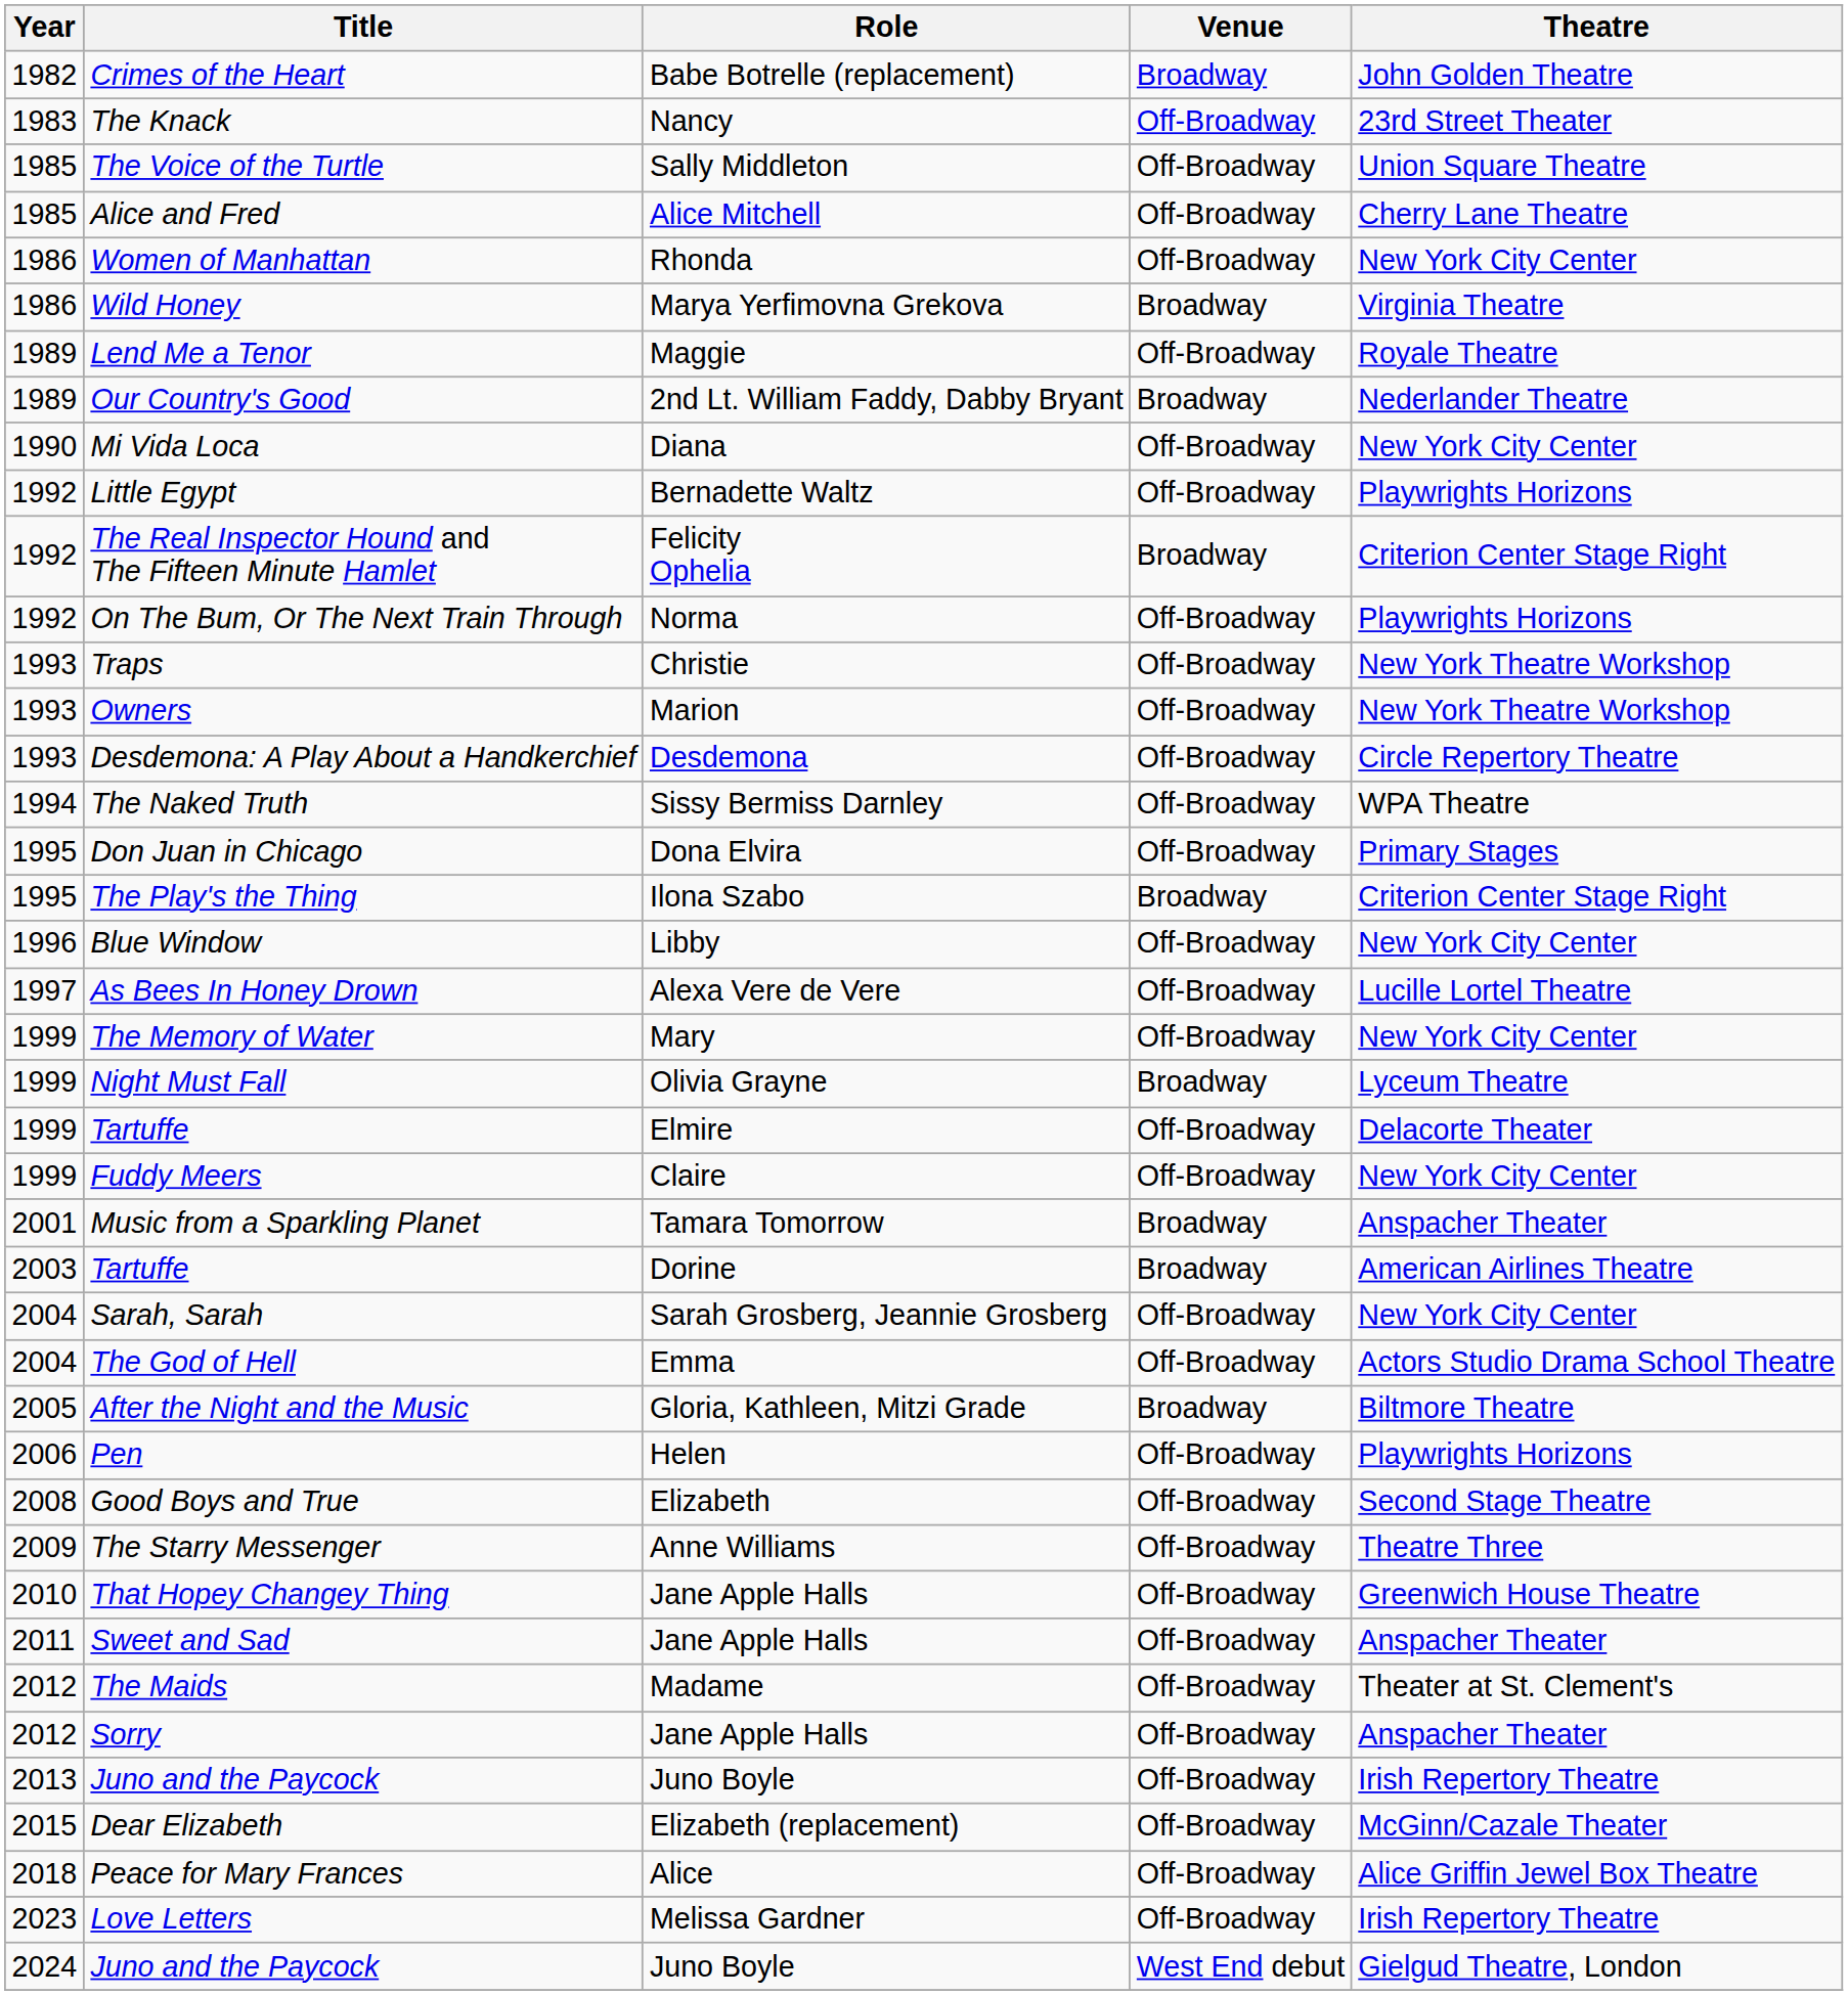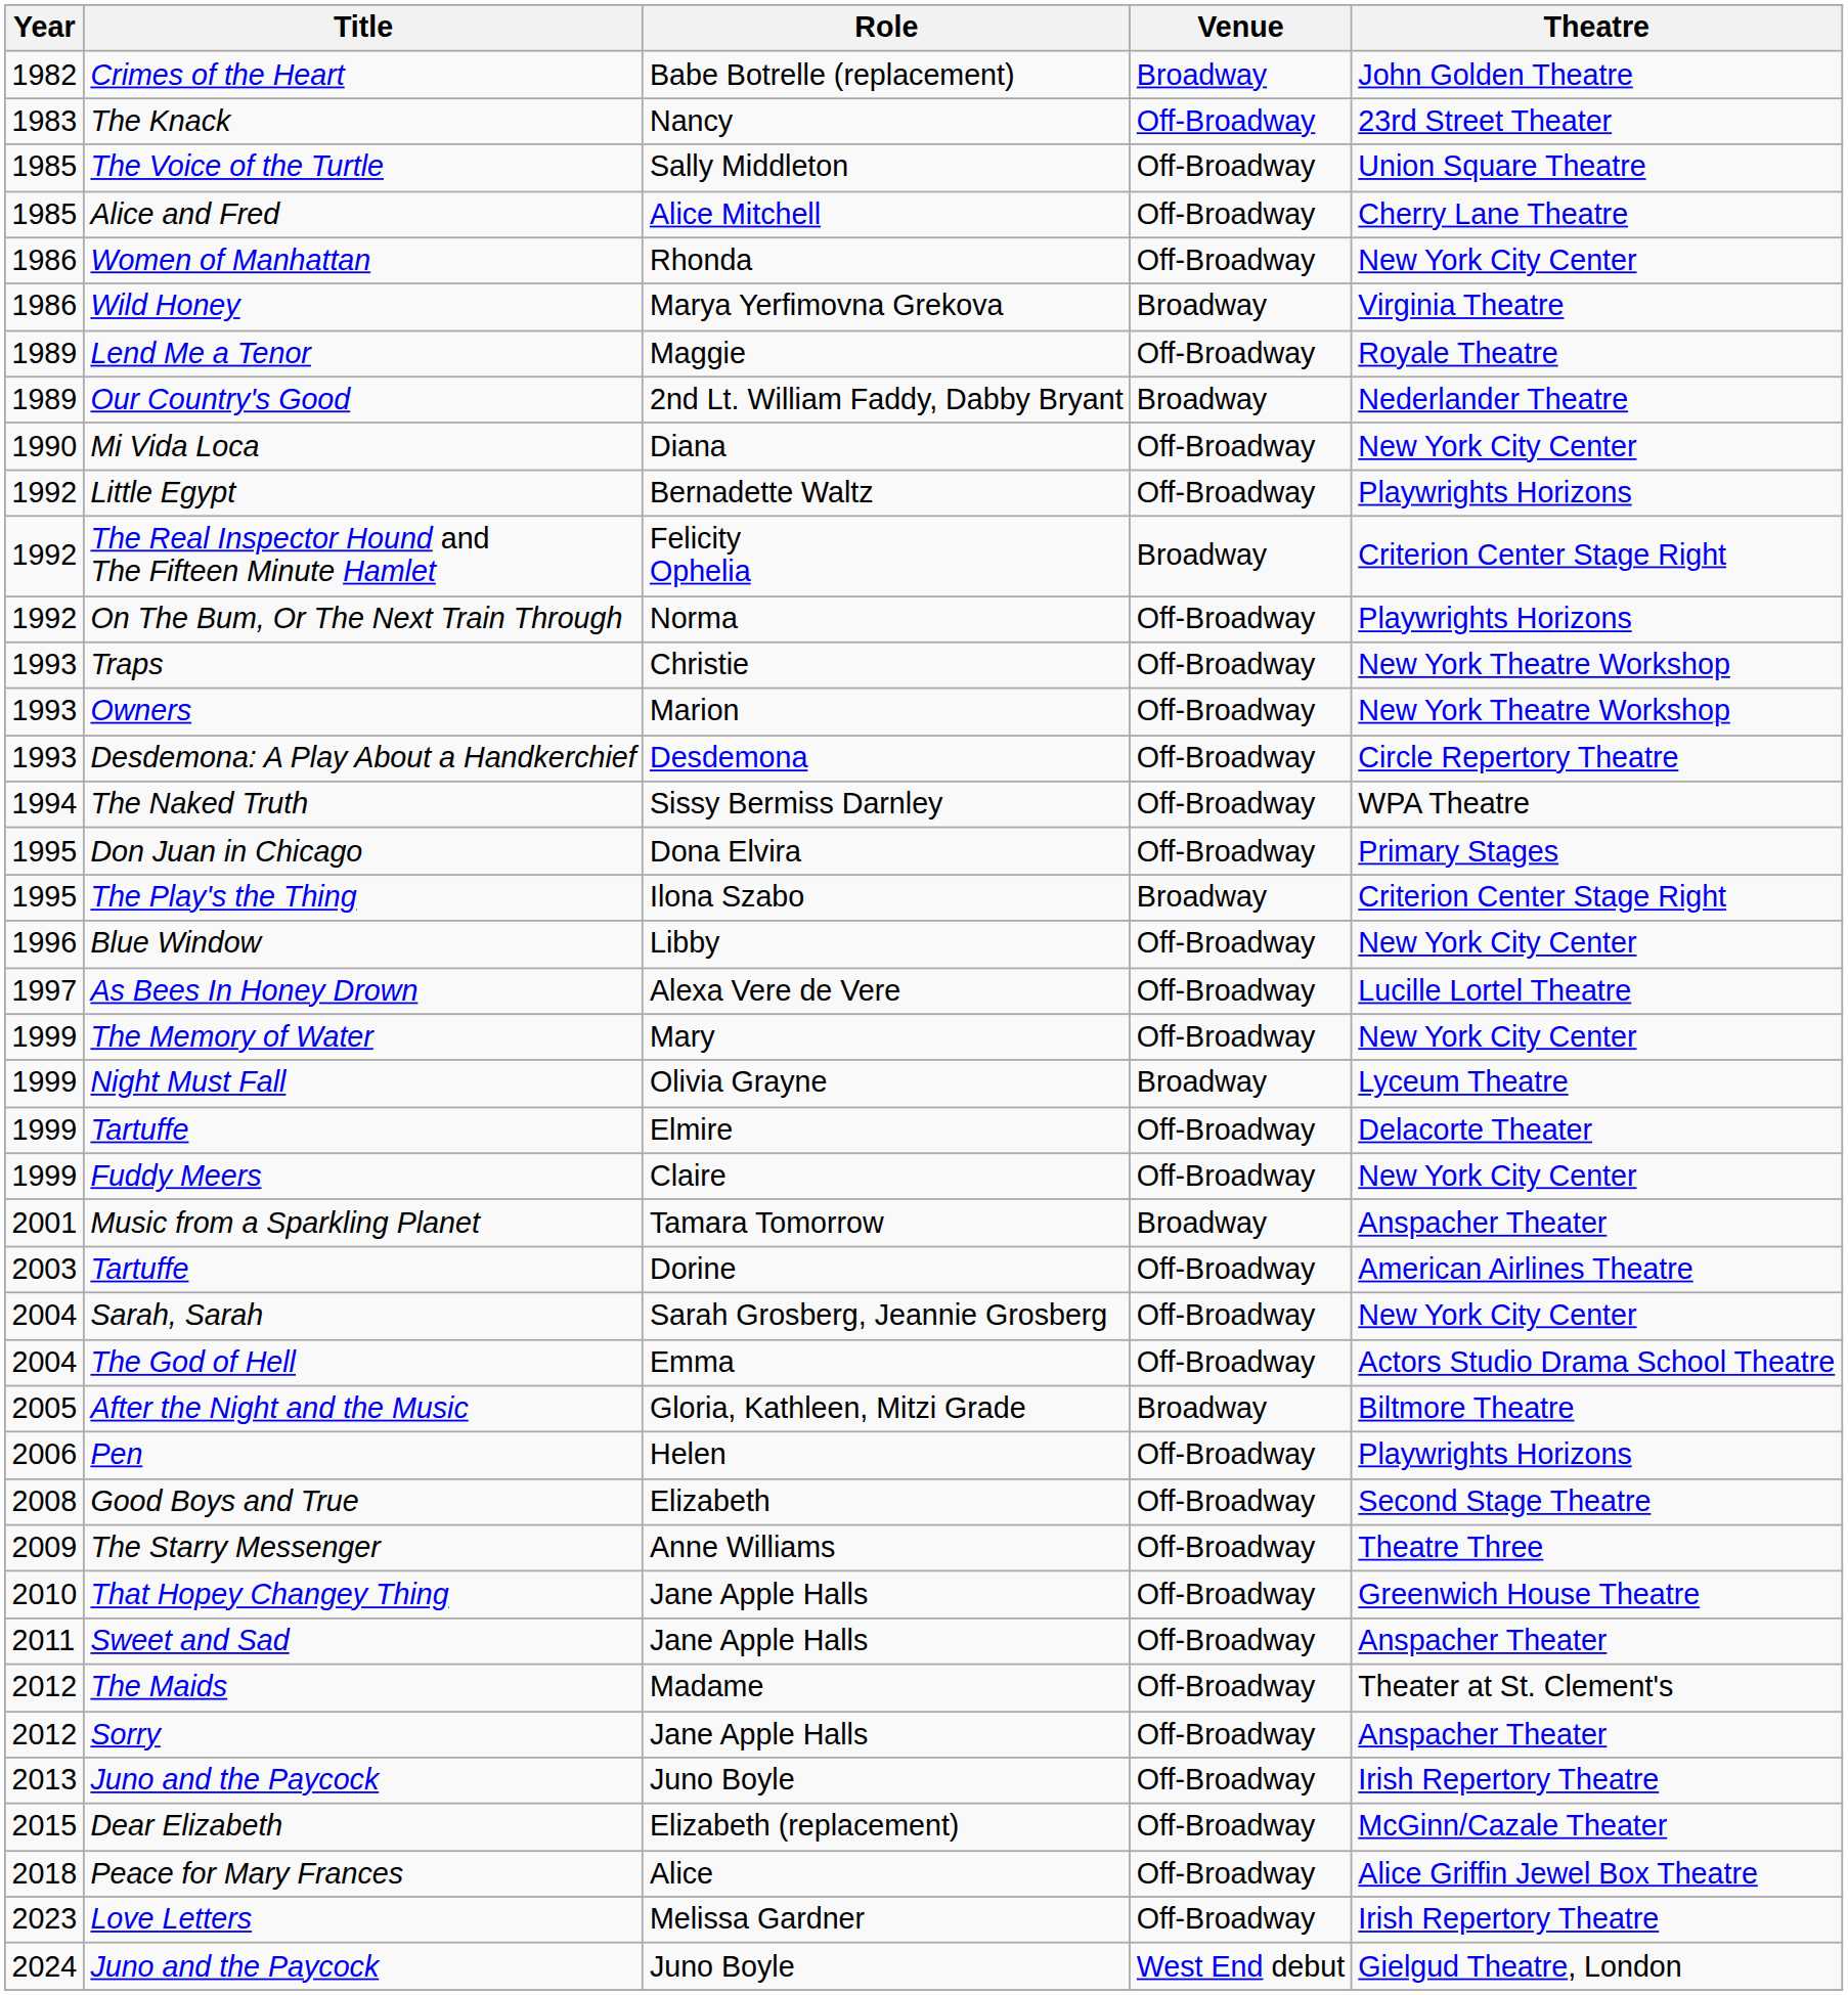2003 / Tartuffe | Venue: Broadway -> Off-Broadway
